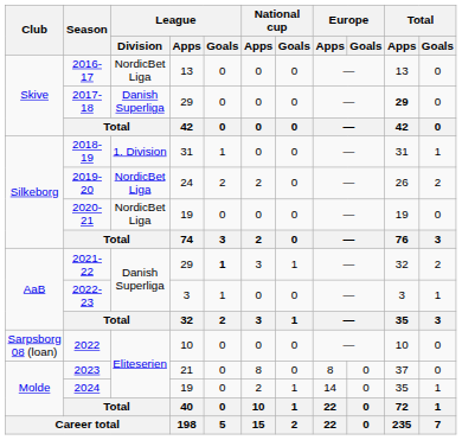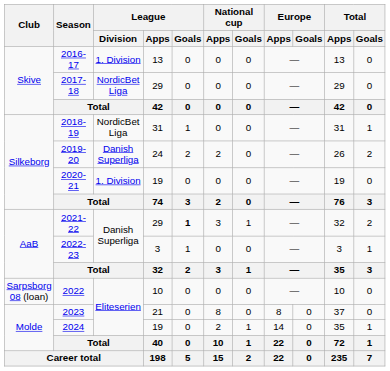2016-17 | League / Division: NordicBet Liga -> 1. Division
2017-18 | League / Division: Danish Superliga -> NordicBet Liga
2017-18 | Total / Apps: bold -> normal
2018-19 | League / Division: 1. Division -> NordicBet Liga
2019-20 | League / Division: NordicBet Liga -> Danish Superliga
2020-21 | League / Division: NordicBet Liga -> 1. Division
